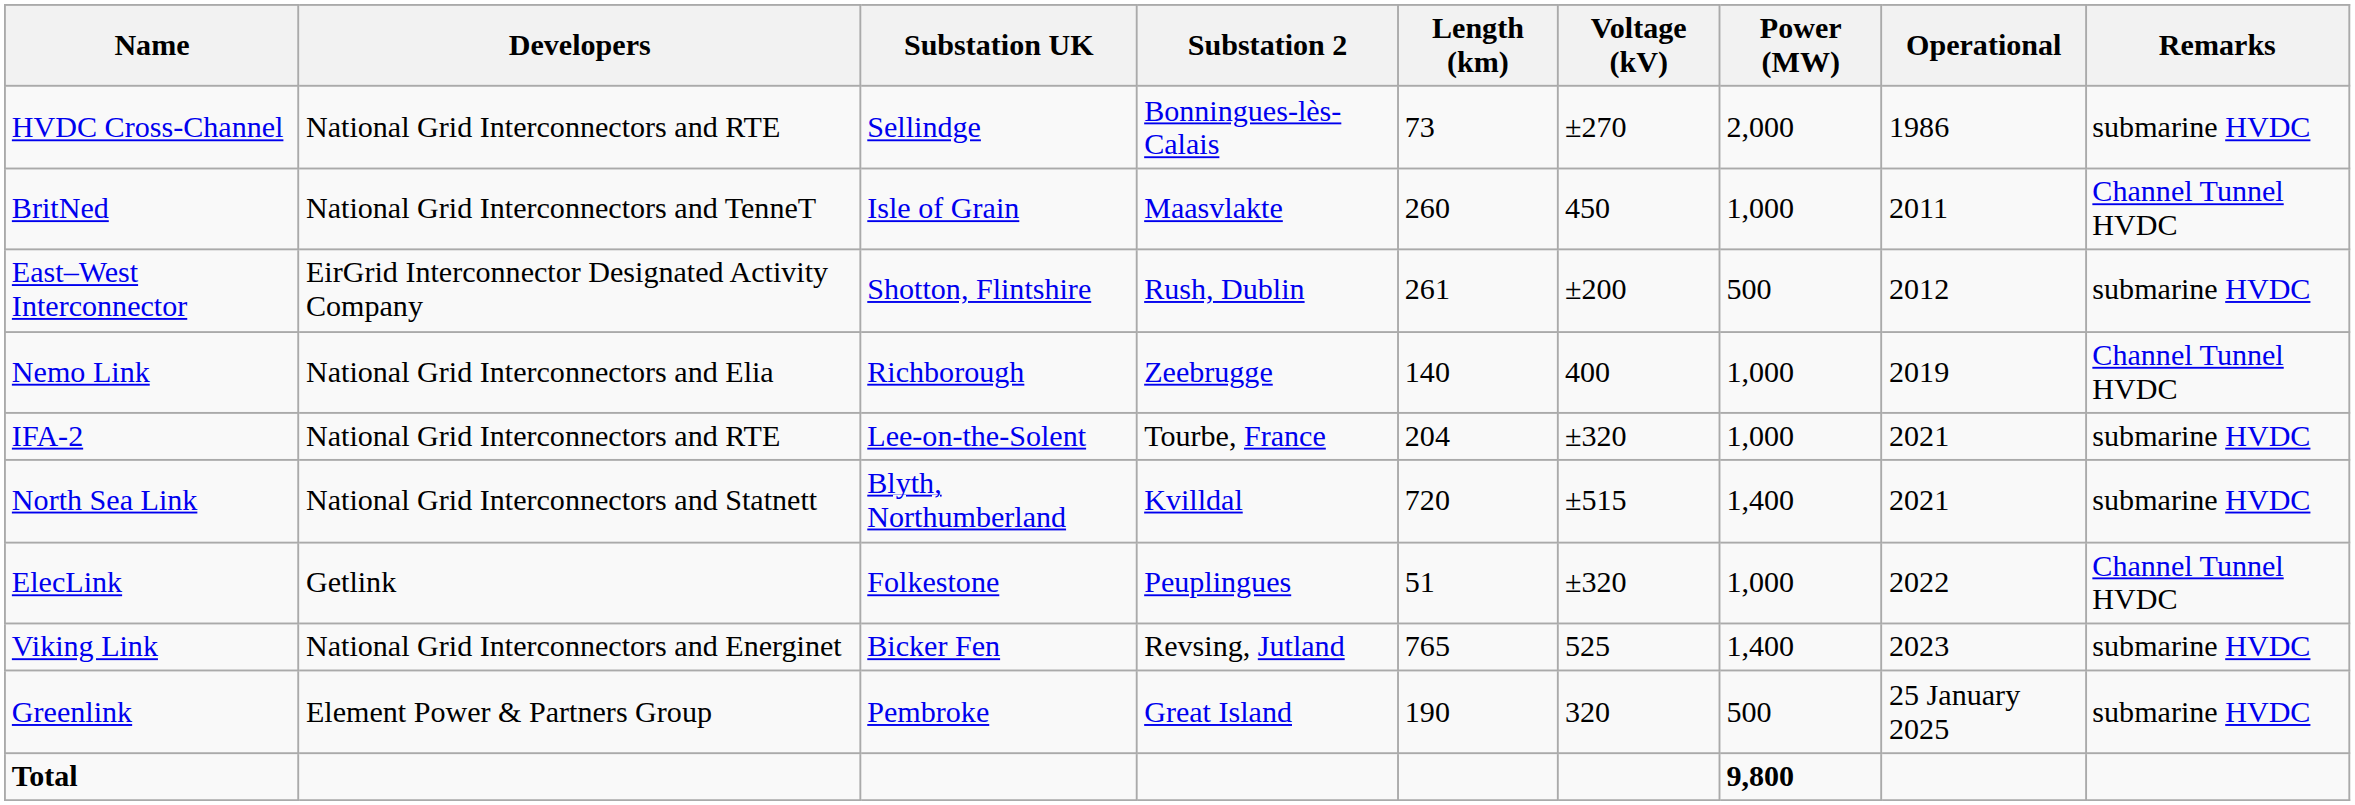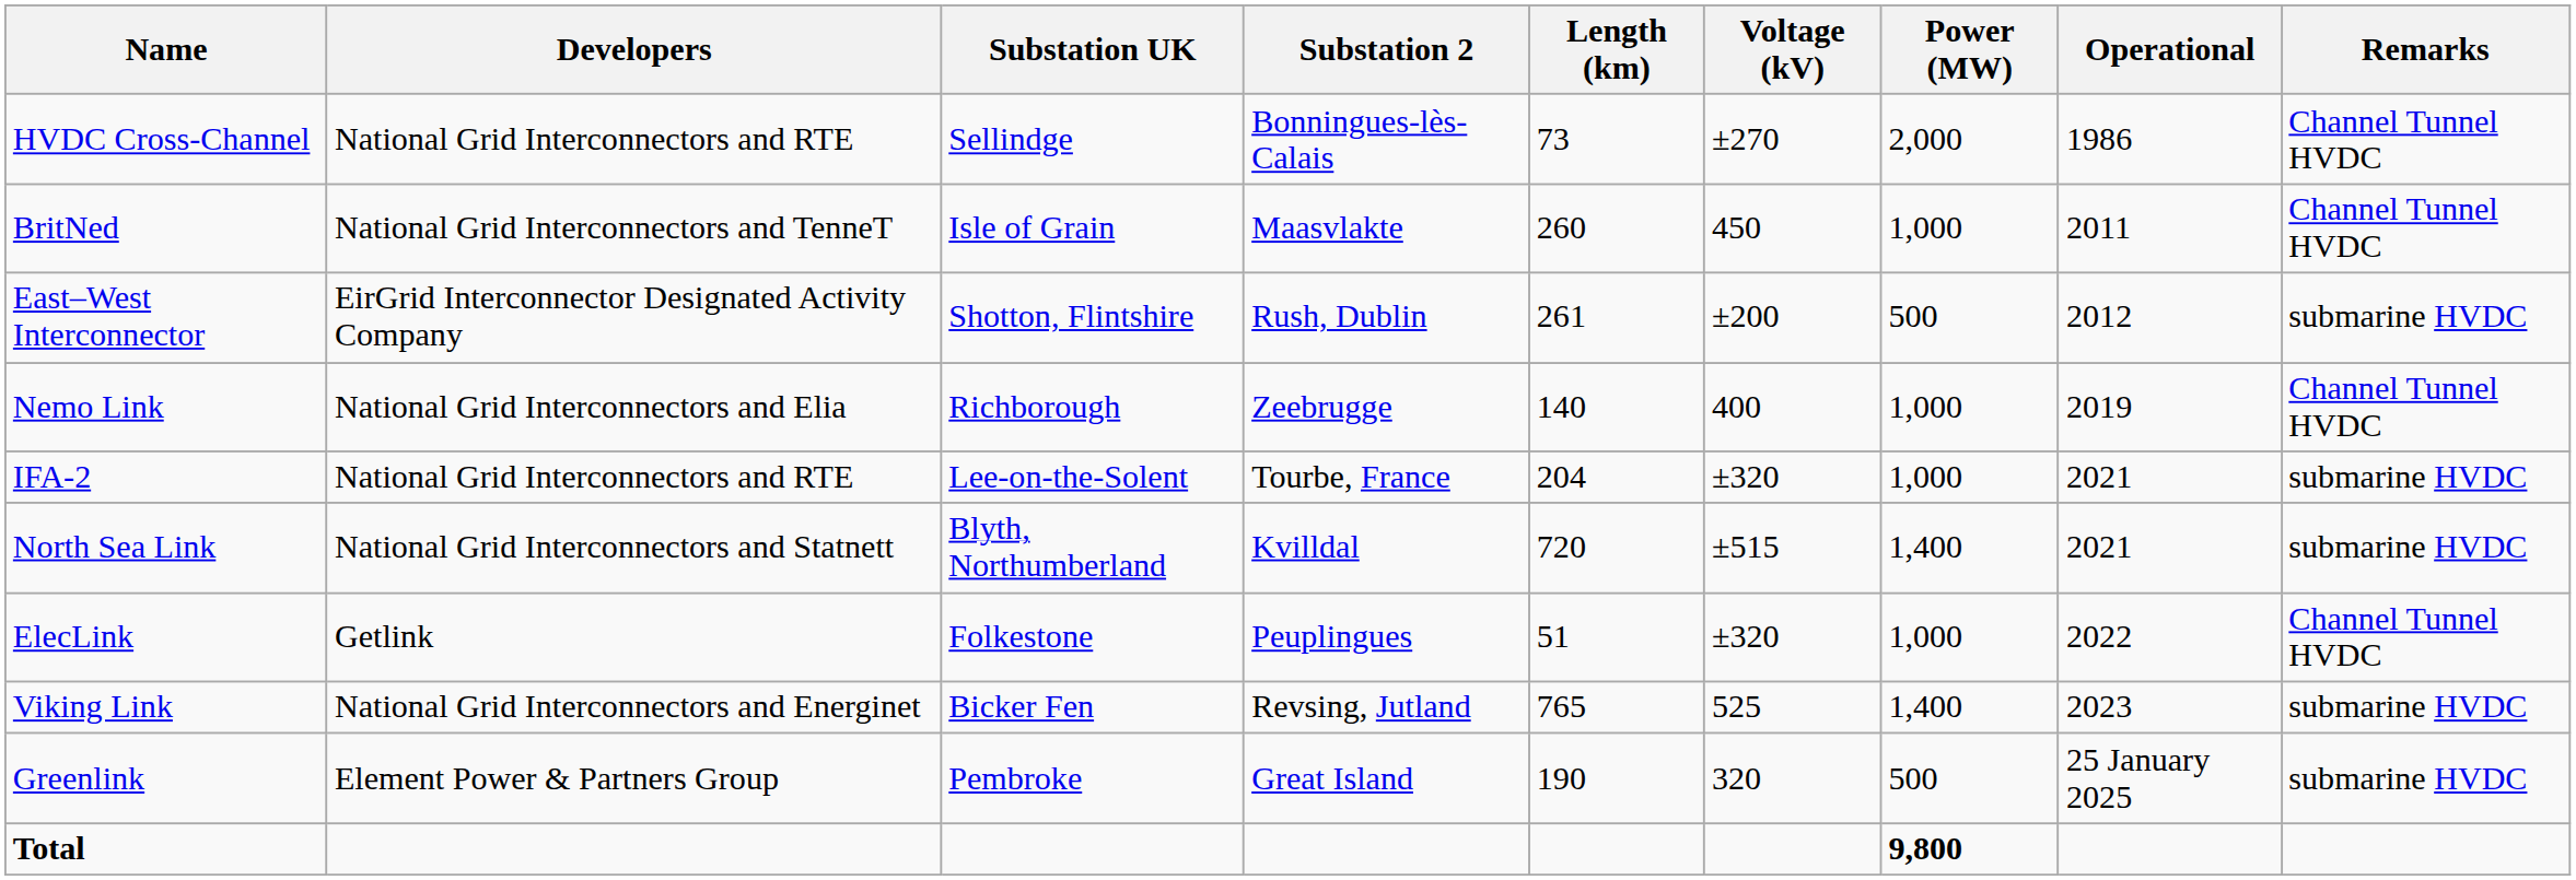HVDC Cross-Channel | Remarks: submarine HVDC -> Channel Tunnel HVDC
